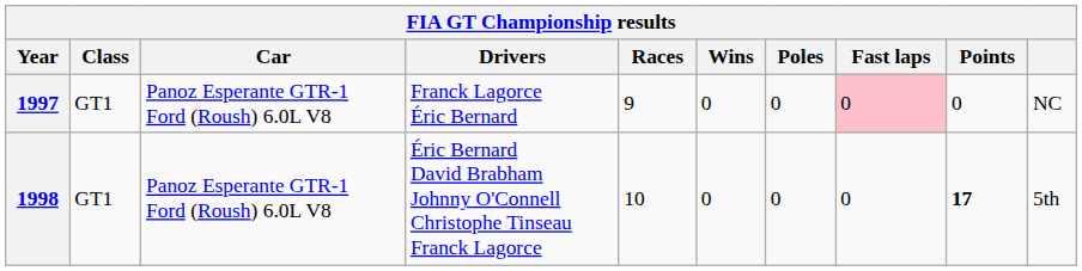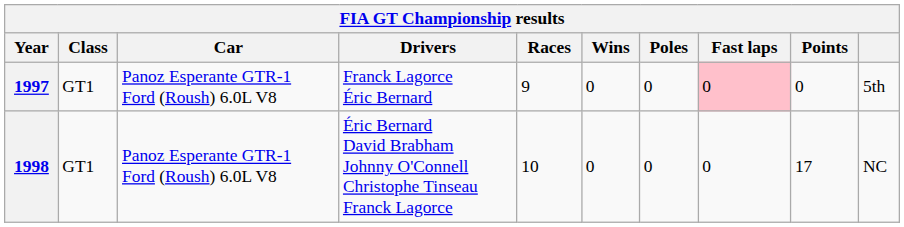1997 | column 10: NC -> 5th
1998 | Points: bold -> normal
1998 | column 10: 5th -> NC
